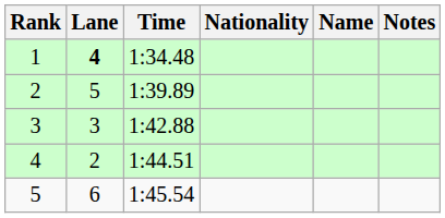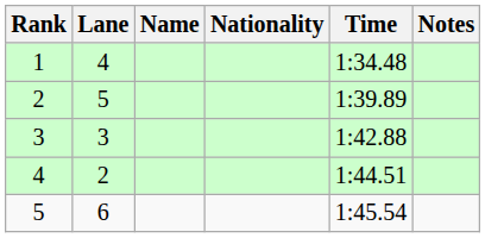columns swapped: Name <-> Time
1 | Lane: bold -> normal
